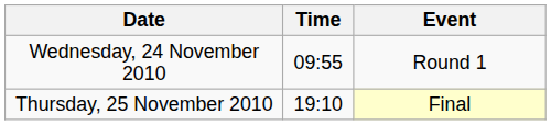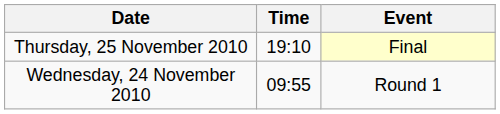rows swapped: Wednesday, 24 November 2010 <-> Thursday, 25 November 2010
